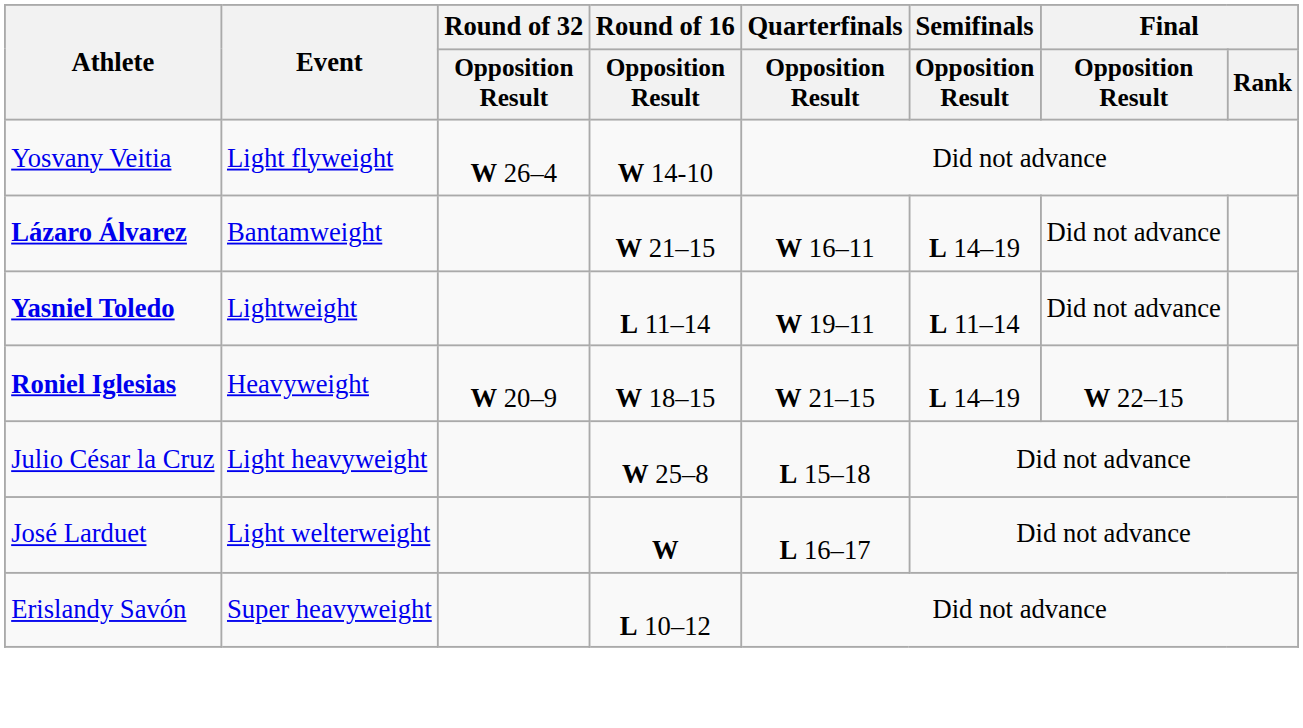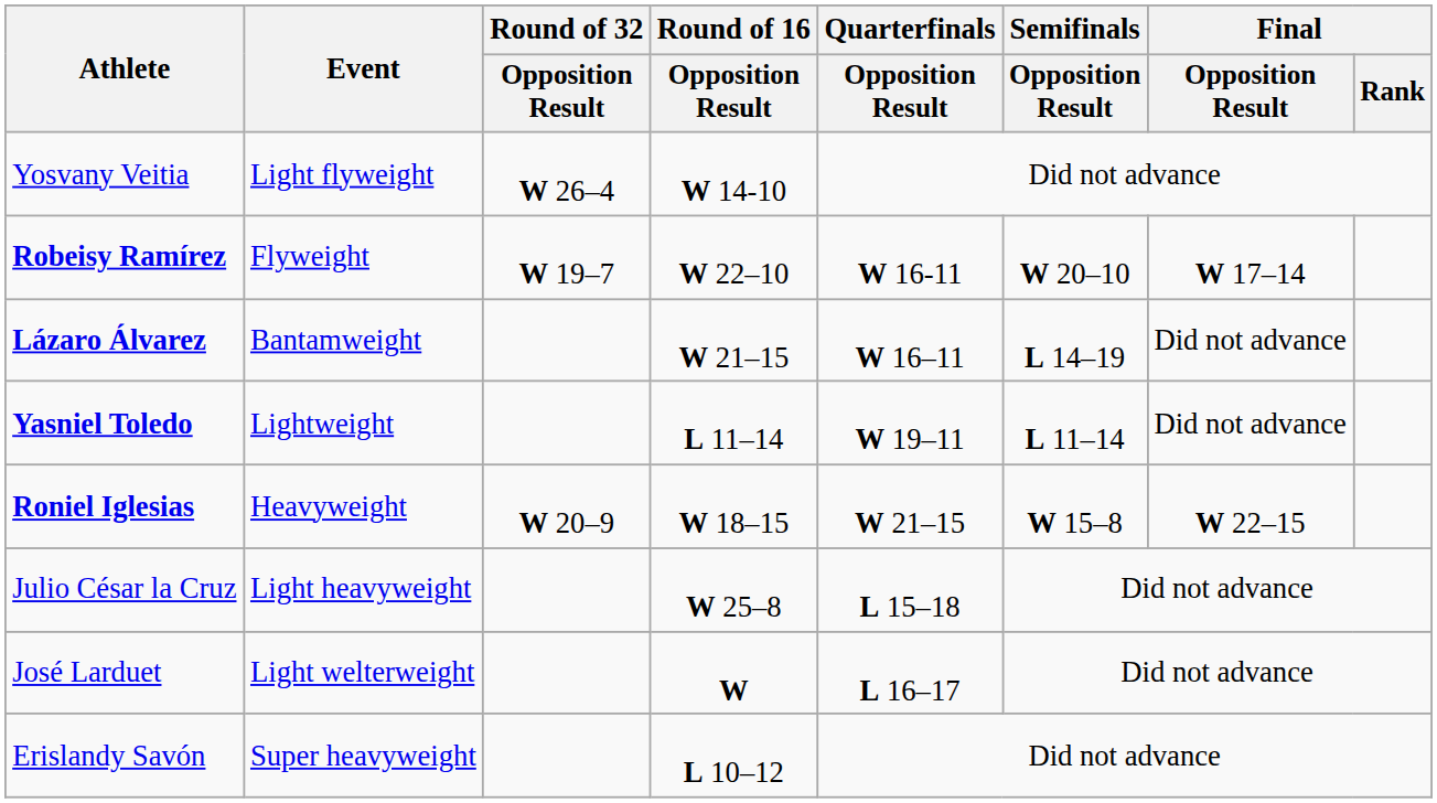+ row: Robeisy Ramírez | Flyweight | W 19–7 | W 22–10 | W 16-11 | W 20–10 | W 17–14
Roniel Iglesias | Semifinals / Opposition Result: L 14–19 -> W 15–8
